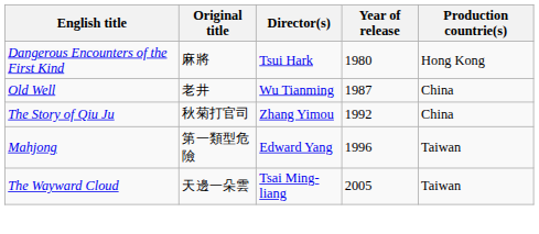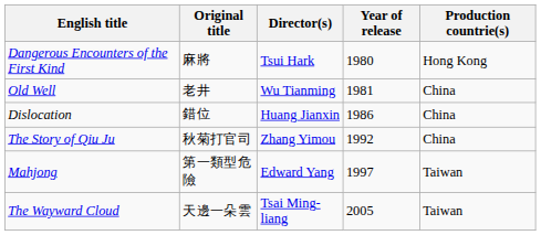Old Well | Year of release: 1987 -> 1981
+ row: Dislocation | 錯位 | Huang Jianxin | 1986 | China
Mahjong | Year of release: 1996 -> 1997
